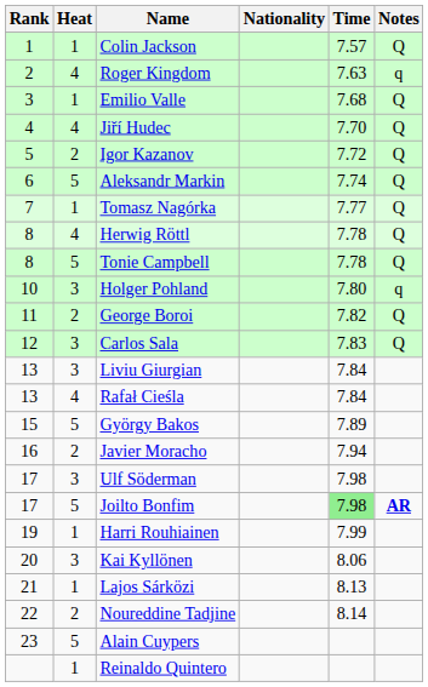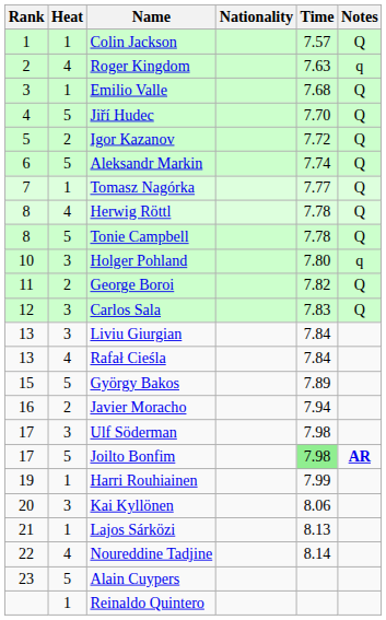Jiří Hudec | Heat: 4 -> 5
Noureddine Tadjine | Heat: 2 -> 4
